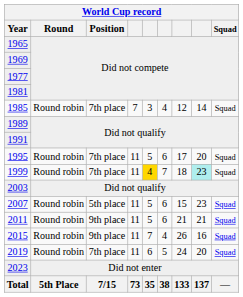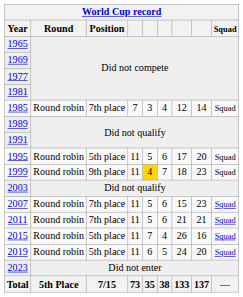1995 | Position: 7th place -> 5th place
1999 | Position: 7th place -> 9th place
1999 | column 8: paleturquoise background -> no background
2007 | Position: 5th place -> 7th place
2011 | Position: 9th place -> 7th place
2015 | Position: 9th place -> 5th place
2019 | Position: 7th place -> 5th place
